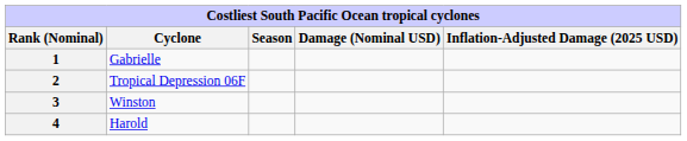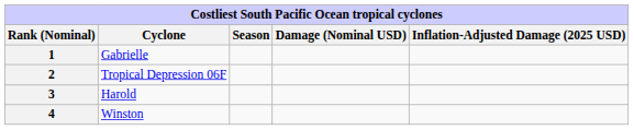3 | Cyclone: Winston -> Harold
4 | Cyclone: Harold -> Winston
